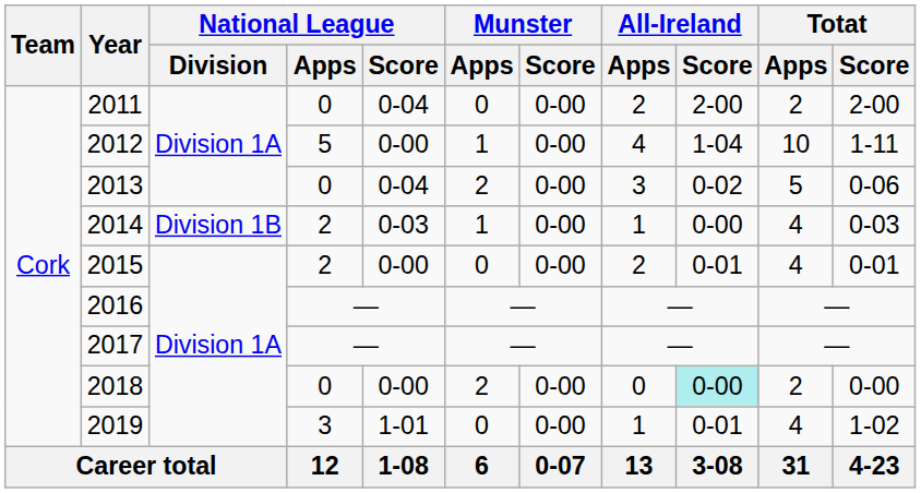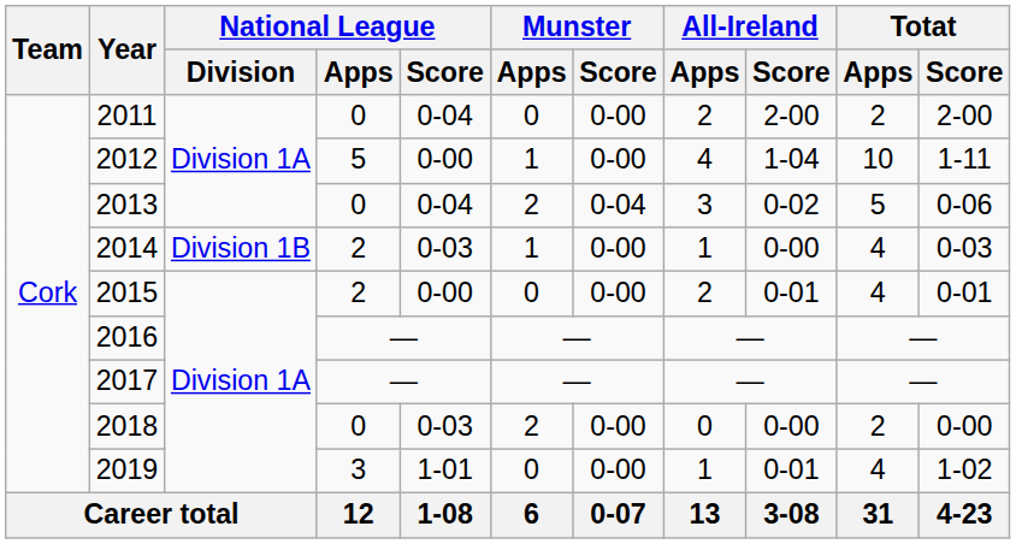2013 | Munster / Score: 0-00 -> 0-04
2018 | National League / Score: 0-00 -> 0-03
2018 | All-Ireland / Score: paleturquoise background -> no background
